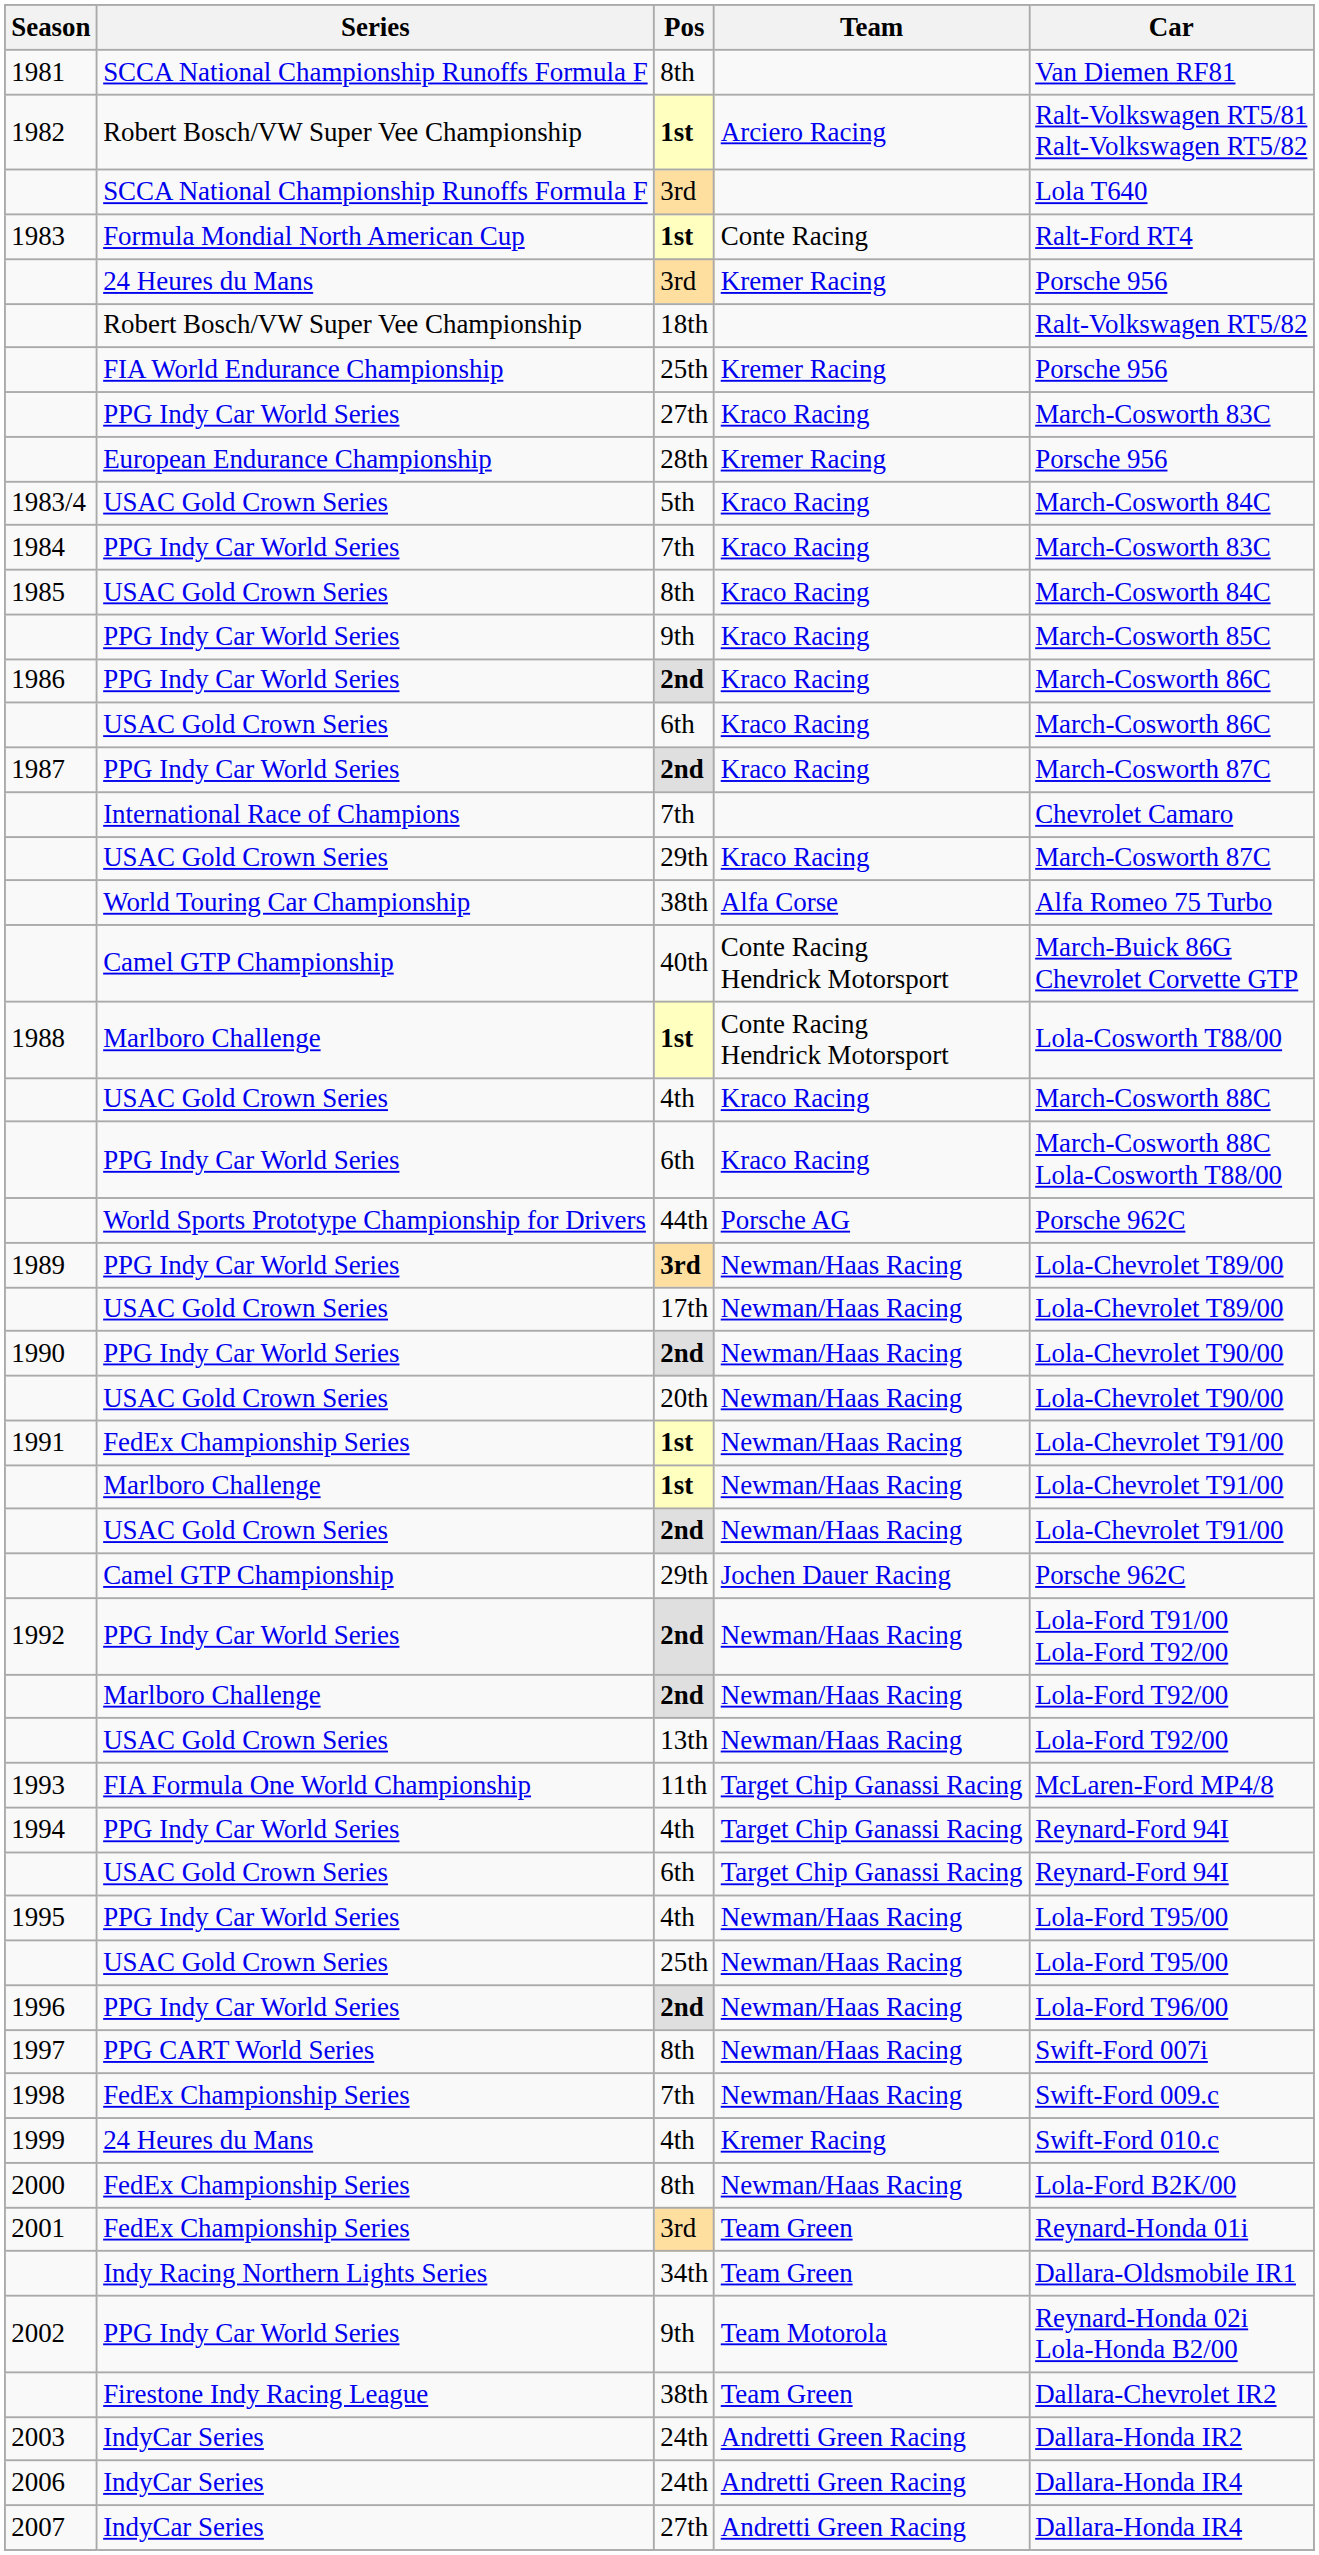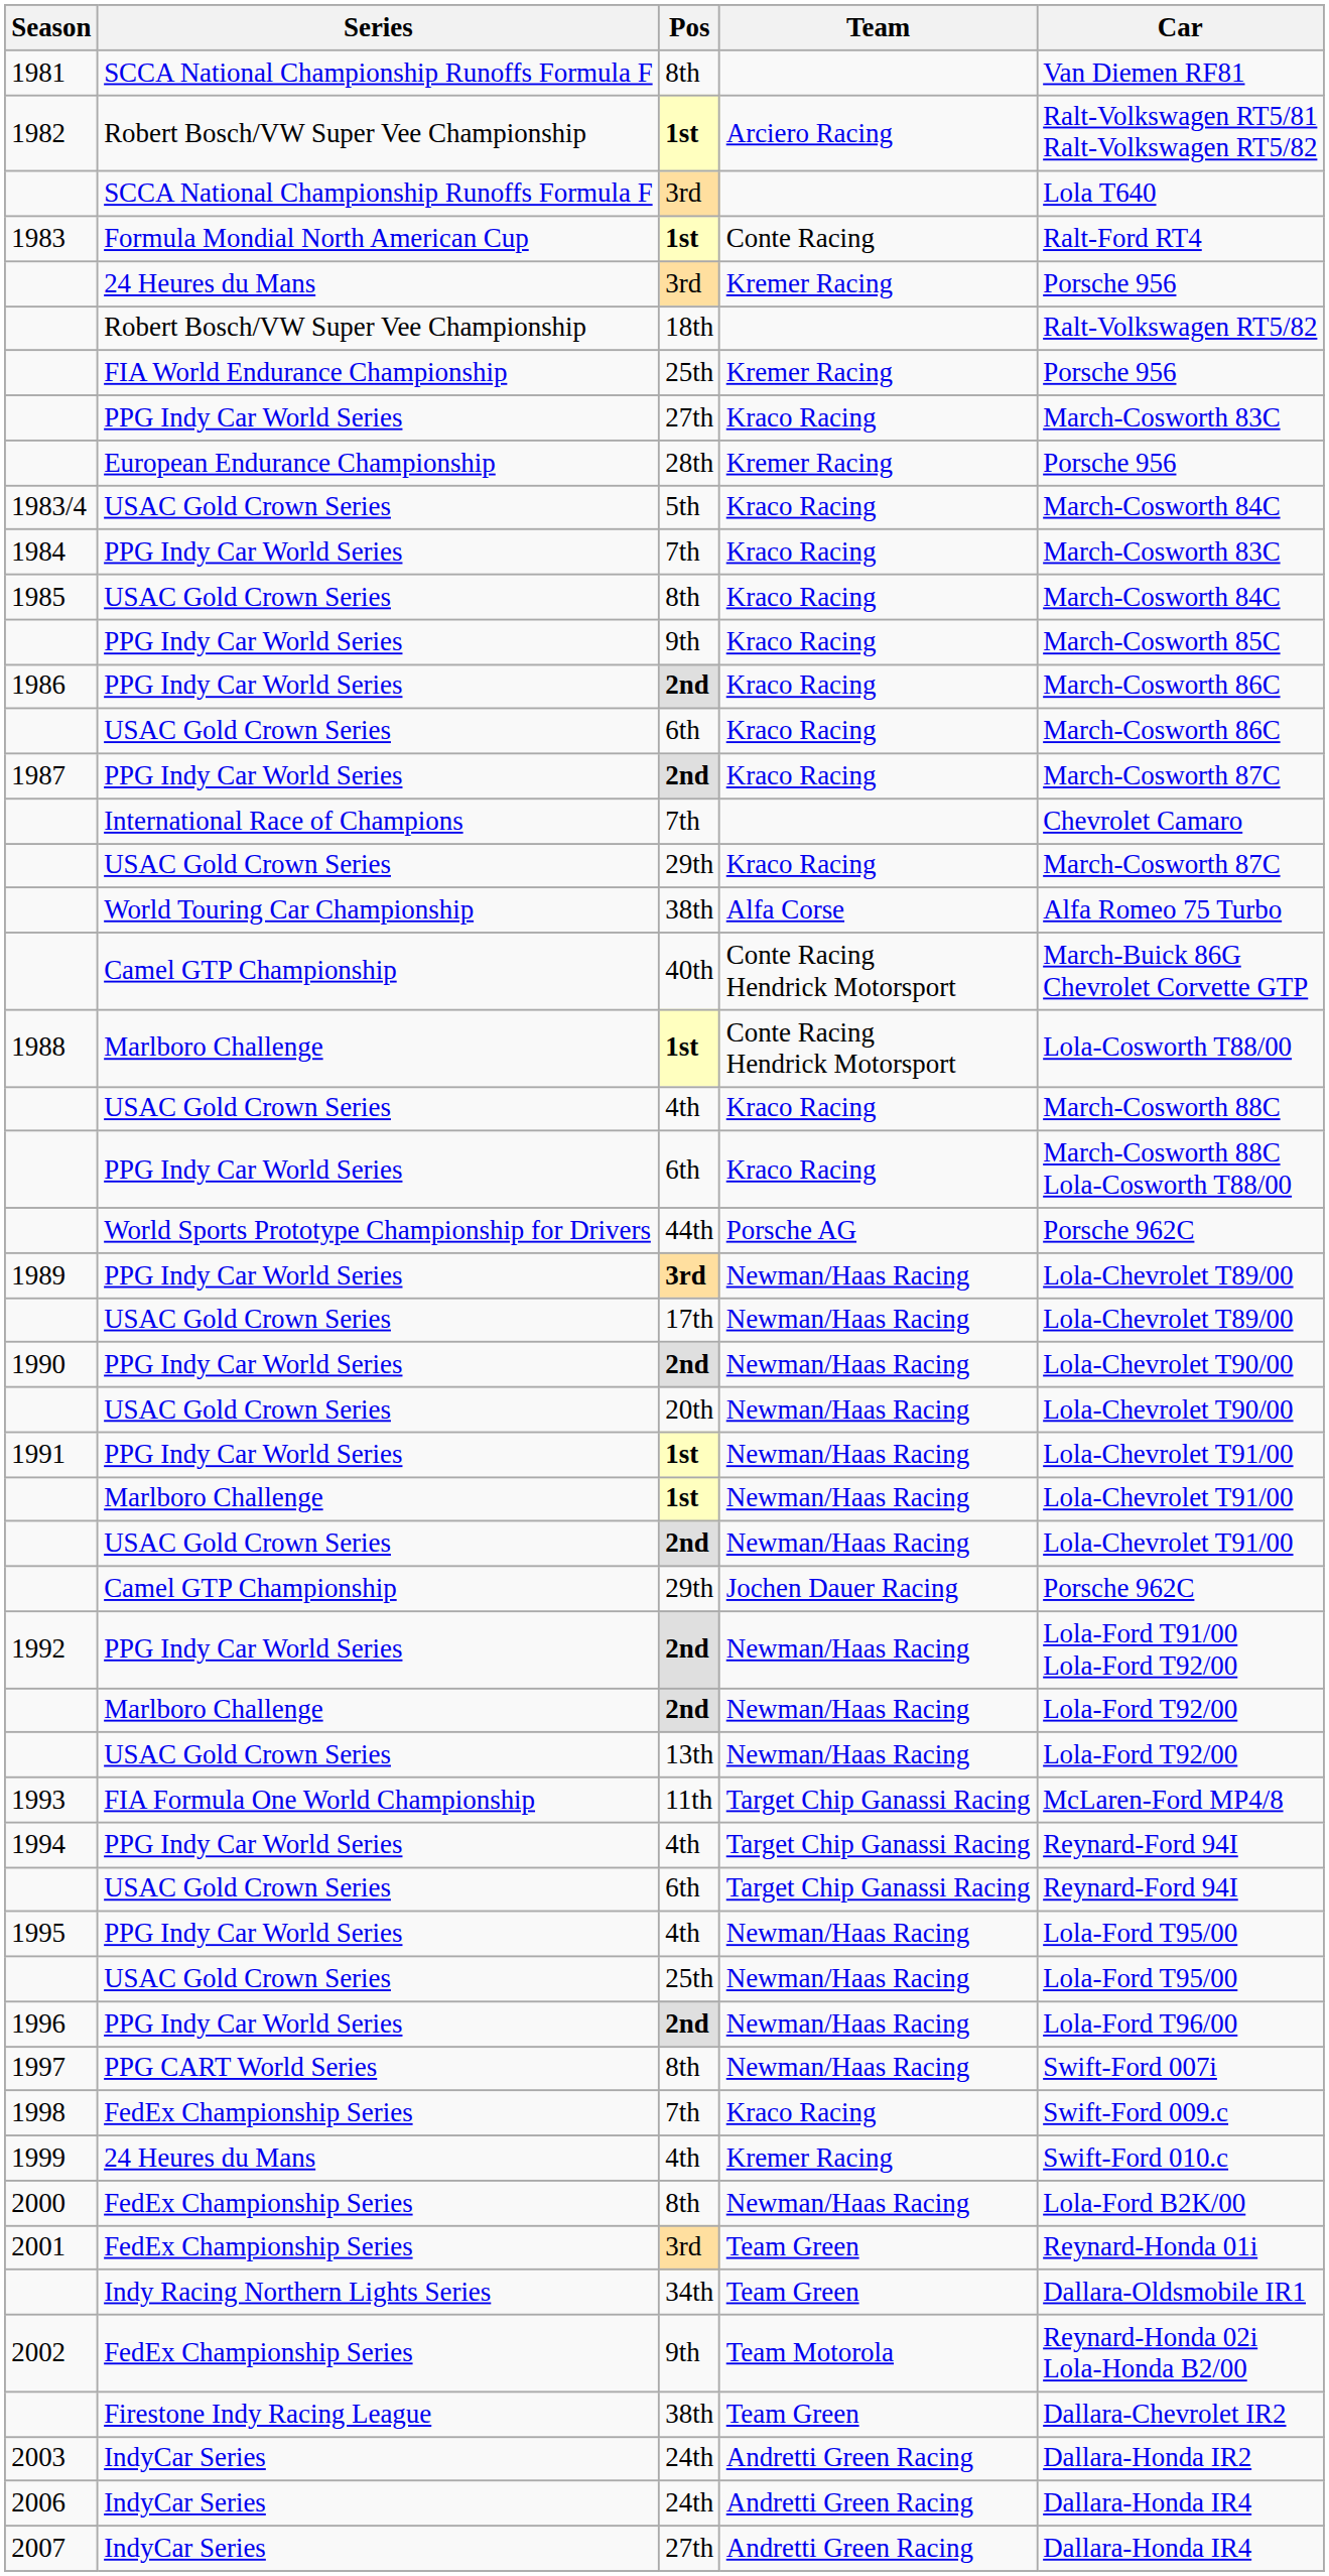1991 | Series: FedEx Championship Series -> PPG Indy Car World Series
1998 | Team: Newman/Haas Racing -> Kraco Racing
2002 | Series: PPG Indy Car World Series -> FedEx Championship Series
